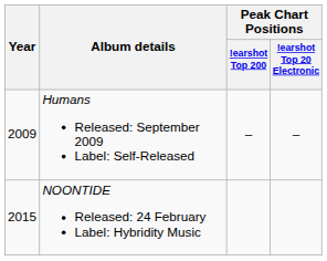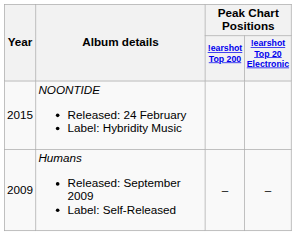rows swapped: Humans Released: September 2009 Label: Self-Released <-> NOONTIDE Released: 24 February Label: Hybridity Music
